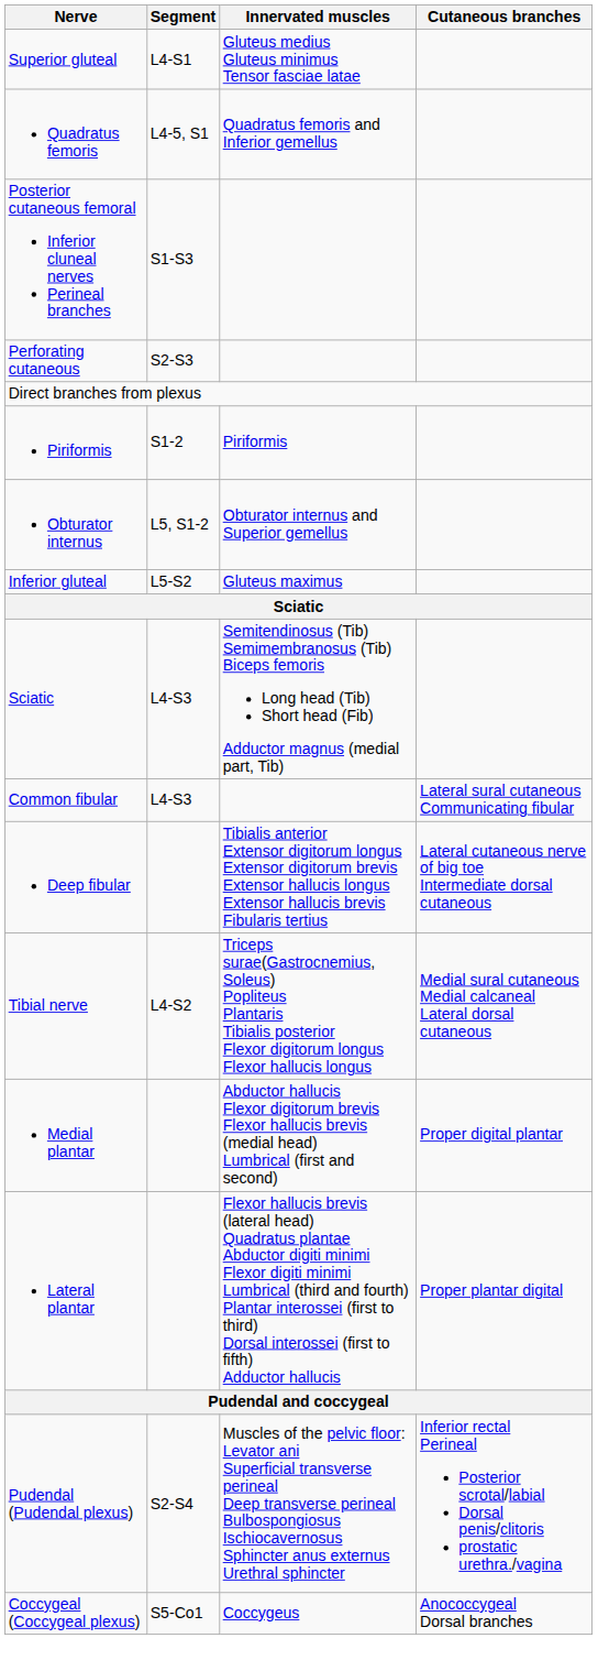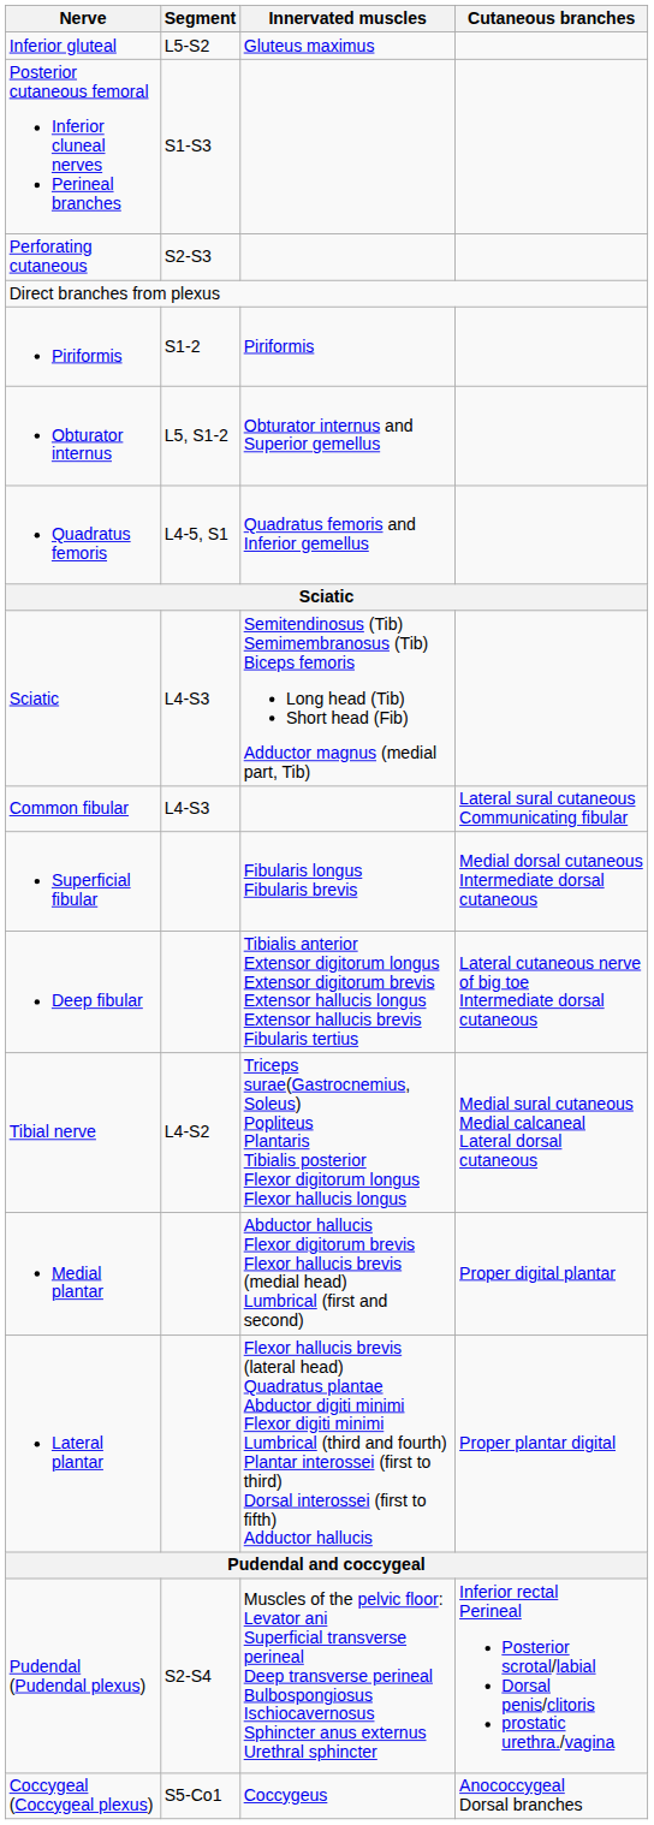- row: Superior gluteal | L4-S1 | Gluteus medius Gluteus minimus Tensor fasciae latae
rows swapped: Inferior gluteal <-> Quadratus femoris
+ row: Superficial fibular | Fibularis longus Fibularis brevis | Medial dorsal cutaneous Intermediate dorsal cutaneous
